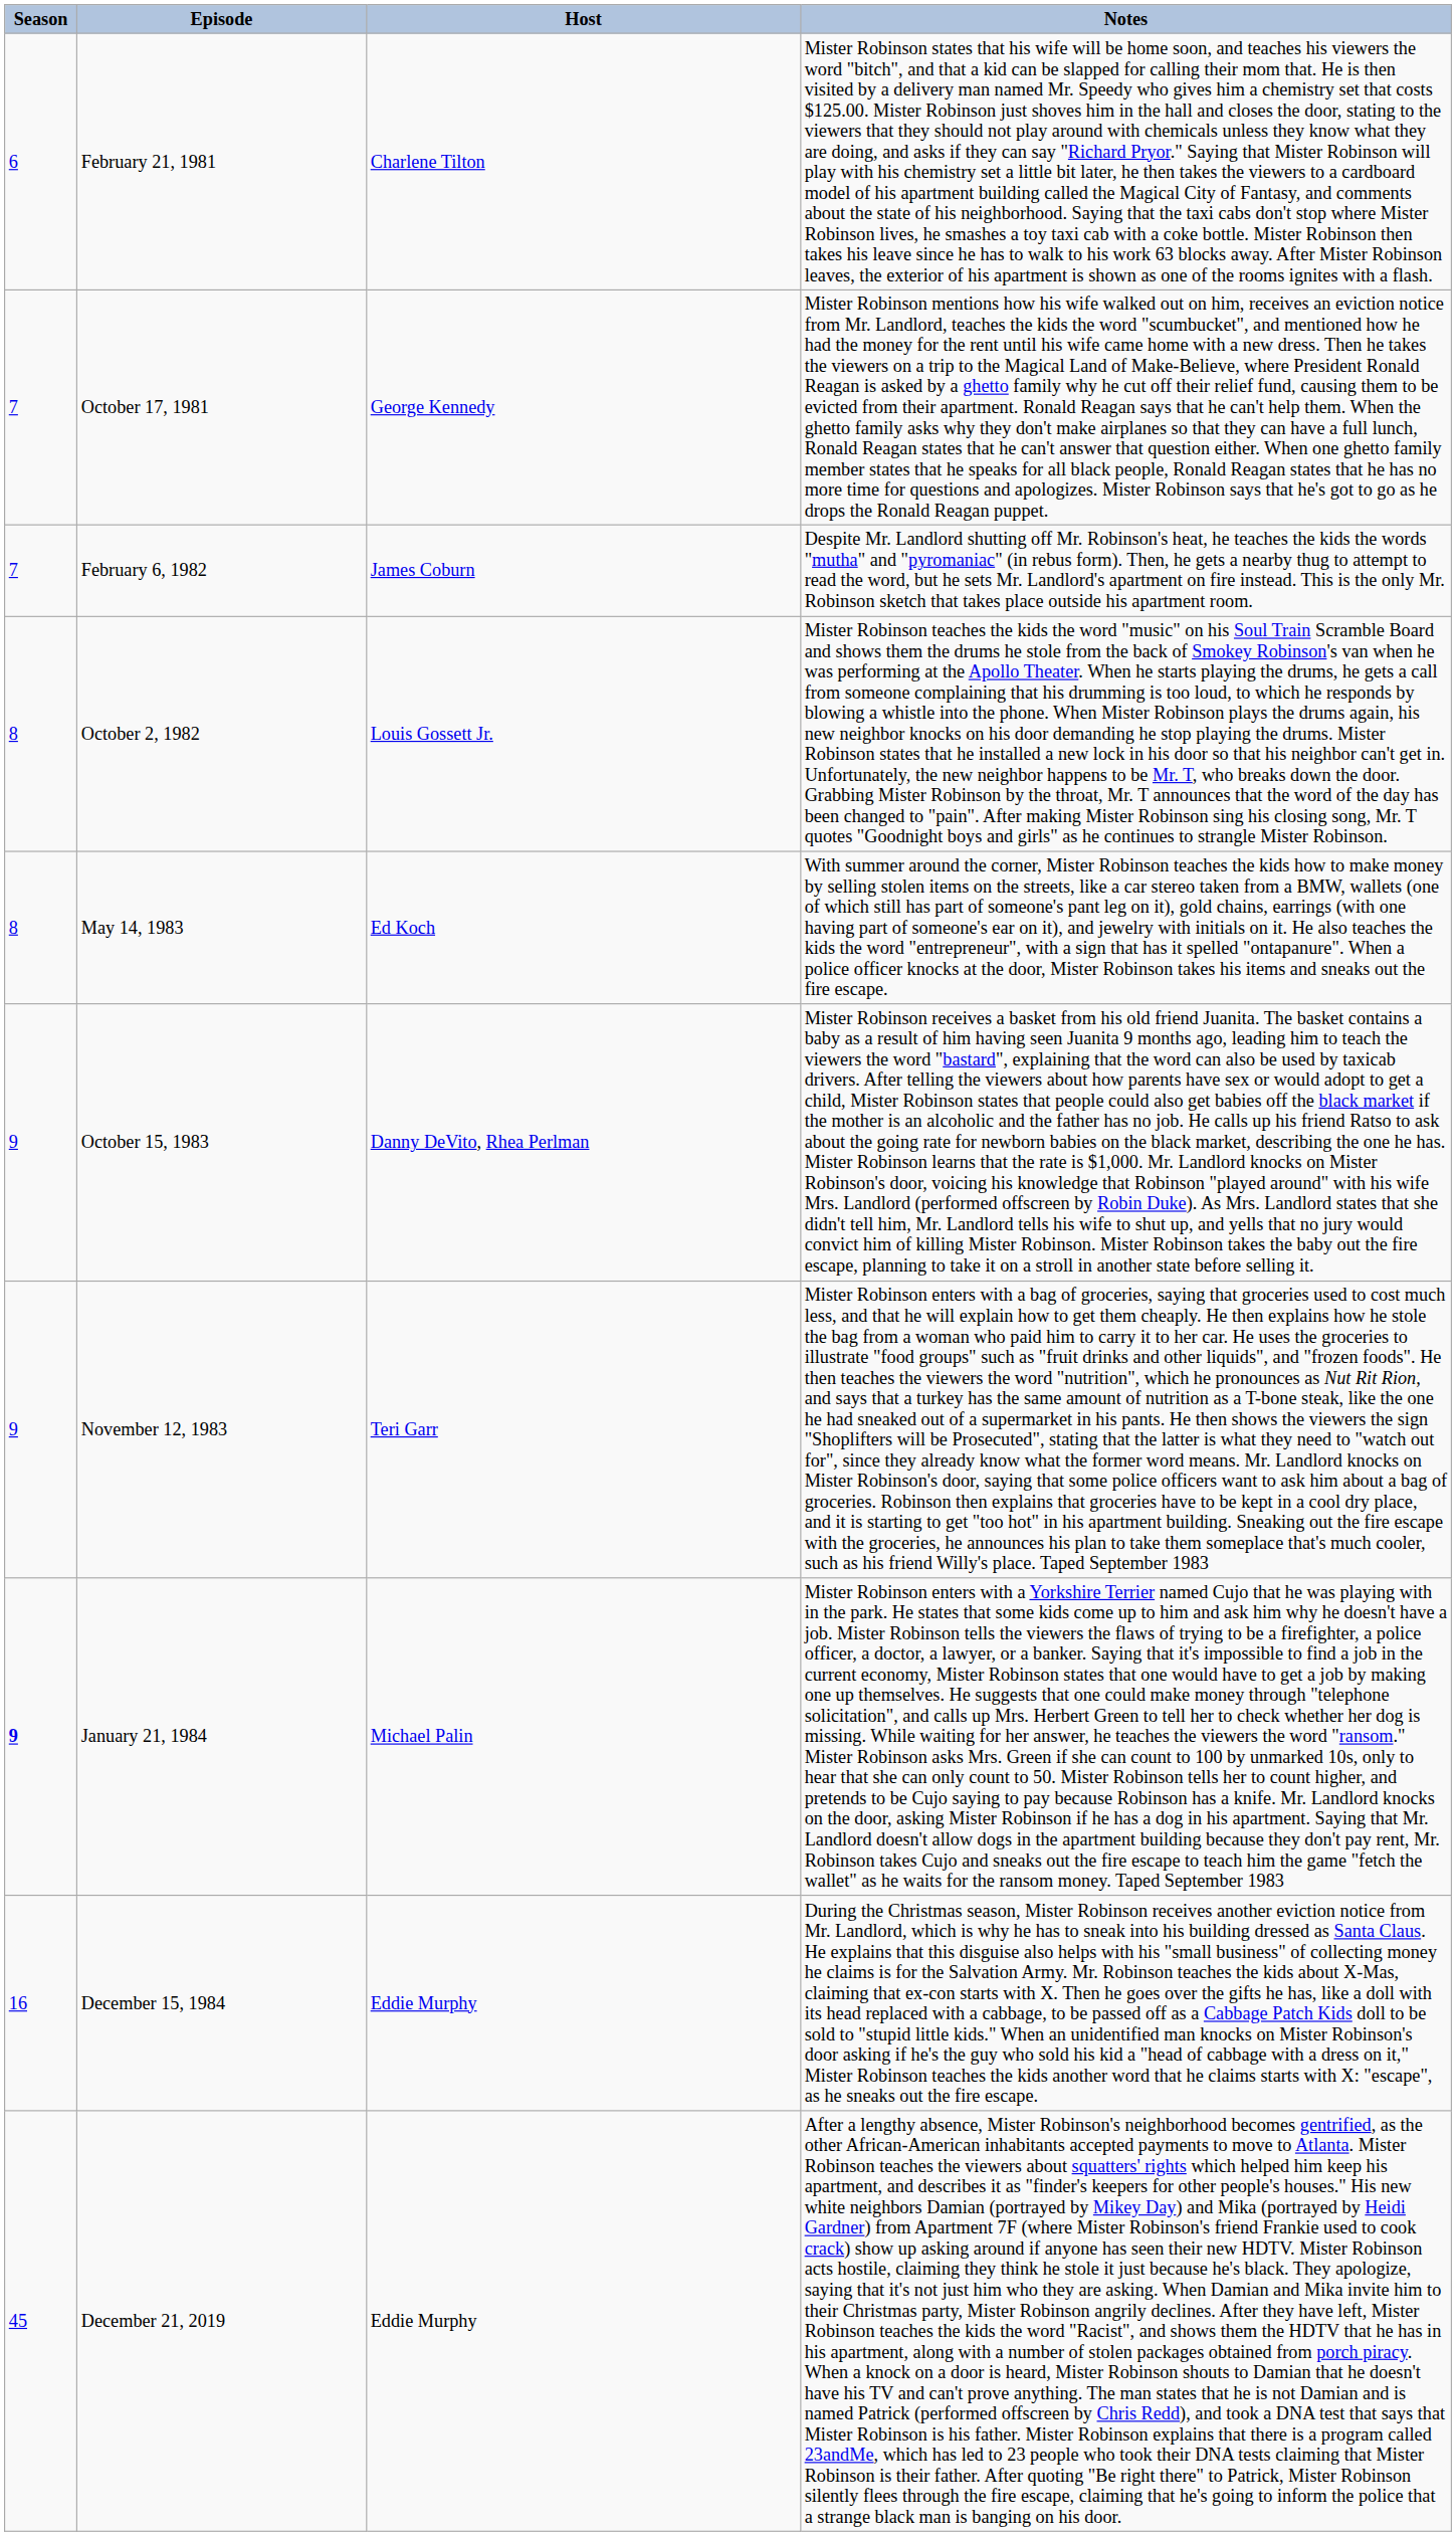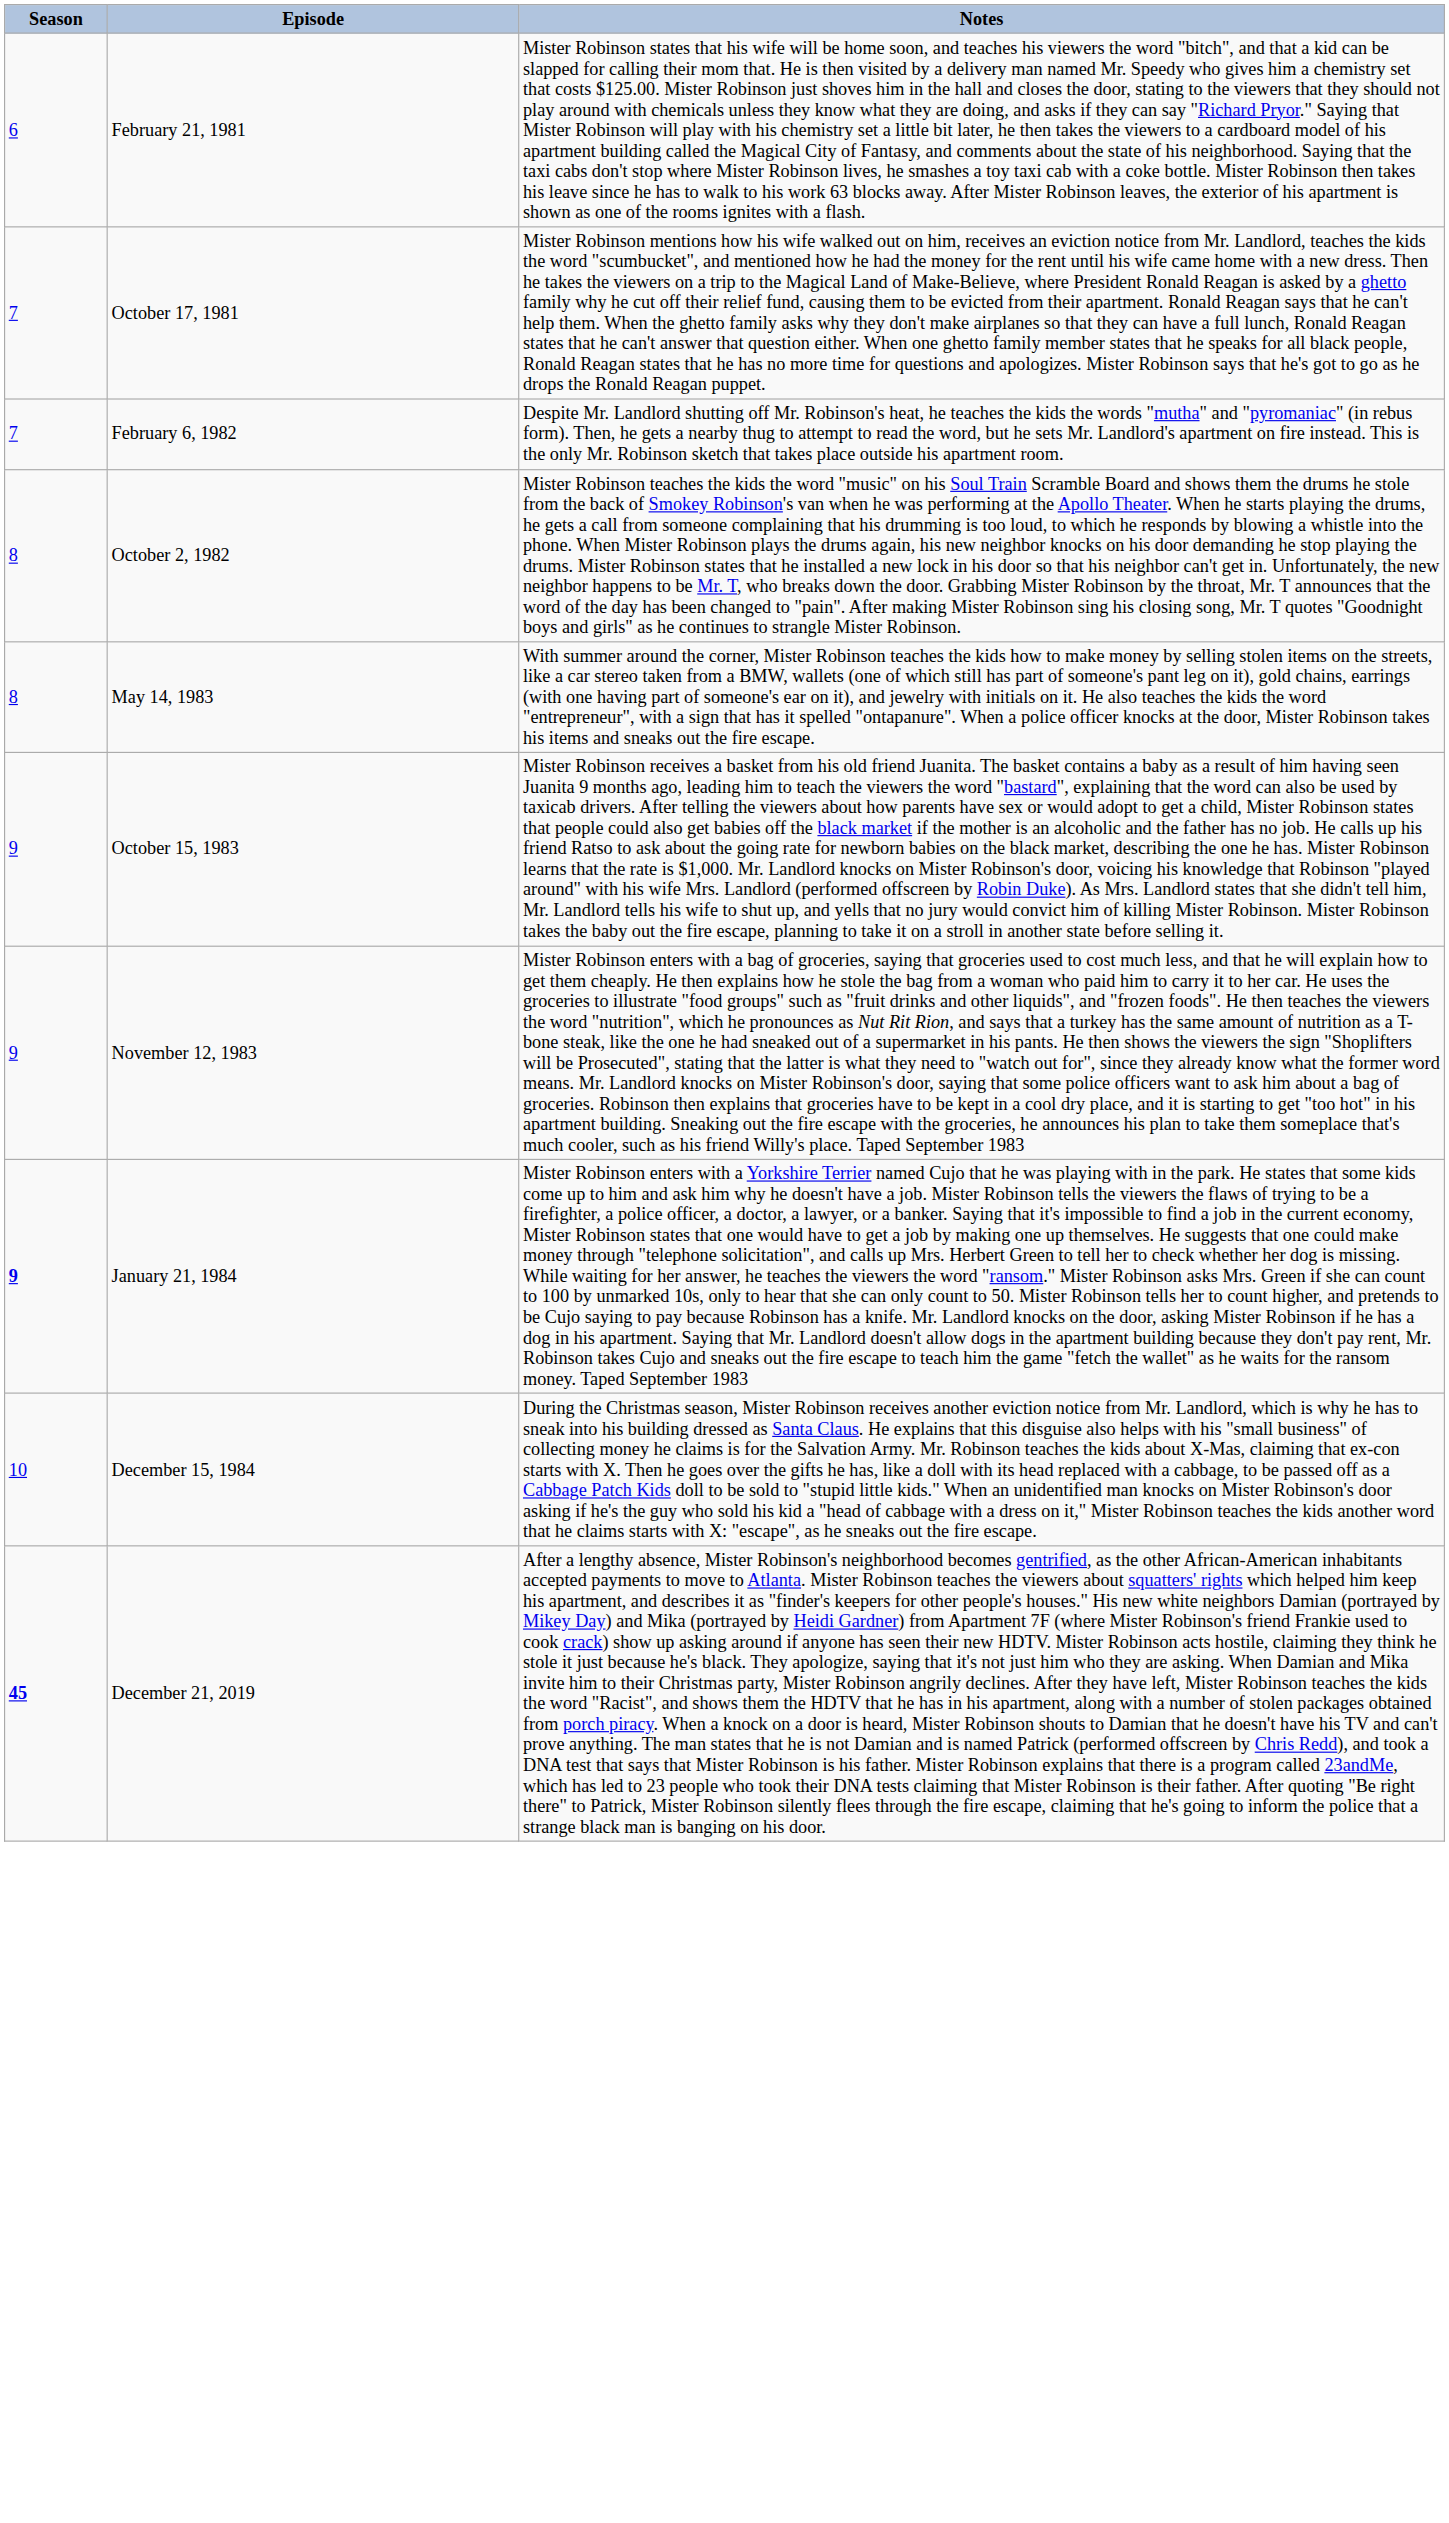- column: Host | Charlene Tilton | George Kennedy | James Coburn | Louis Gossett Jr. | Ed Koch | Danny DeVito, Rhea Perlman | Teri Garr | Michael Palin | Eddie Murphy | Eddie Murphy
December 15, 1984 | Season: 16 -> 10
December 21, 2019 | Season: normal -> bold
